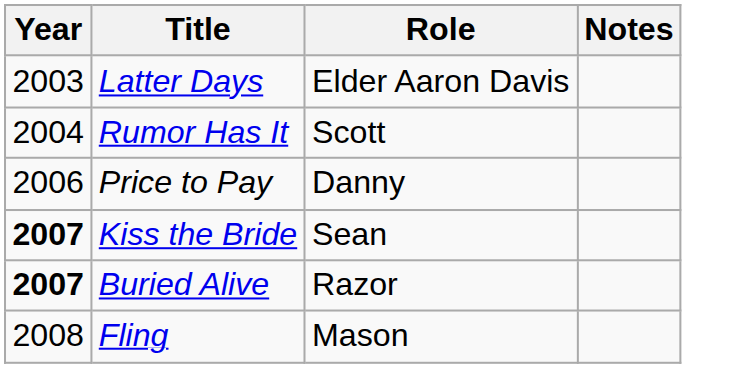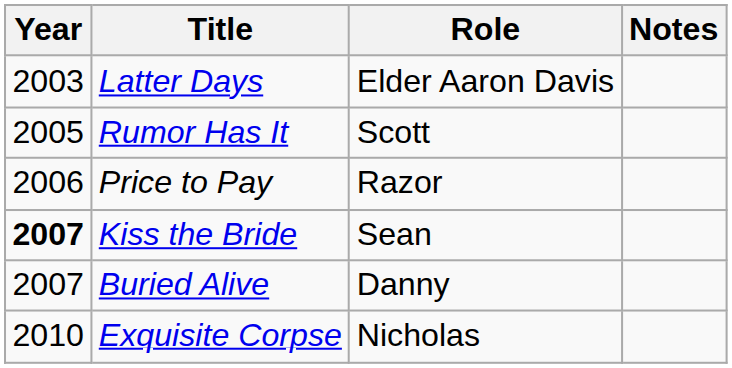Rumor Has It | Year: 2004 -> 2005
Price to Pay | Role: Danny -> Razor
Buried Alive | Year: bold -> normal
Buried Alive | Role: Razor -> Danny
- row: 2008 | Fling | Mason
+ row: 2010 | Exquisite Corpse | Nicholas
